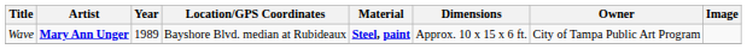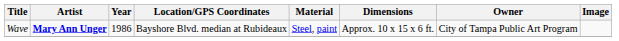Wave | Year: 1989 -> 1986
Wave | Material: bold -> normal
